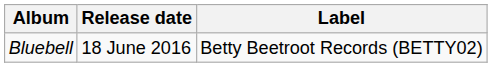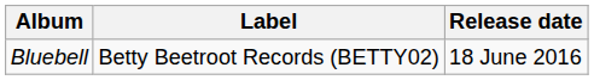columns swapped: Release date <-> Label
